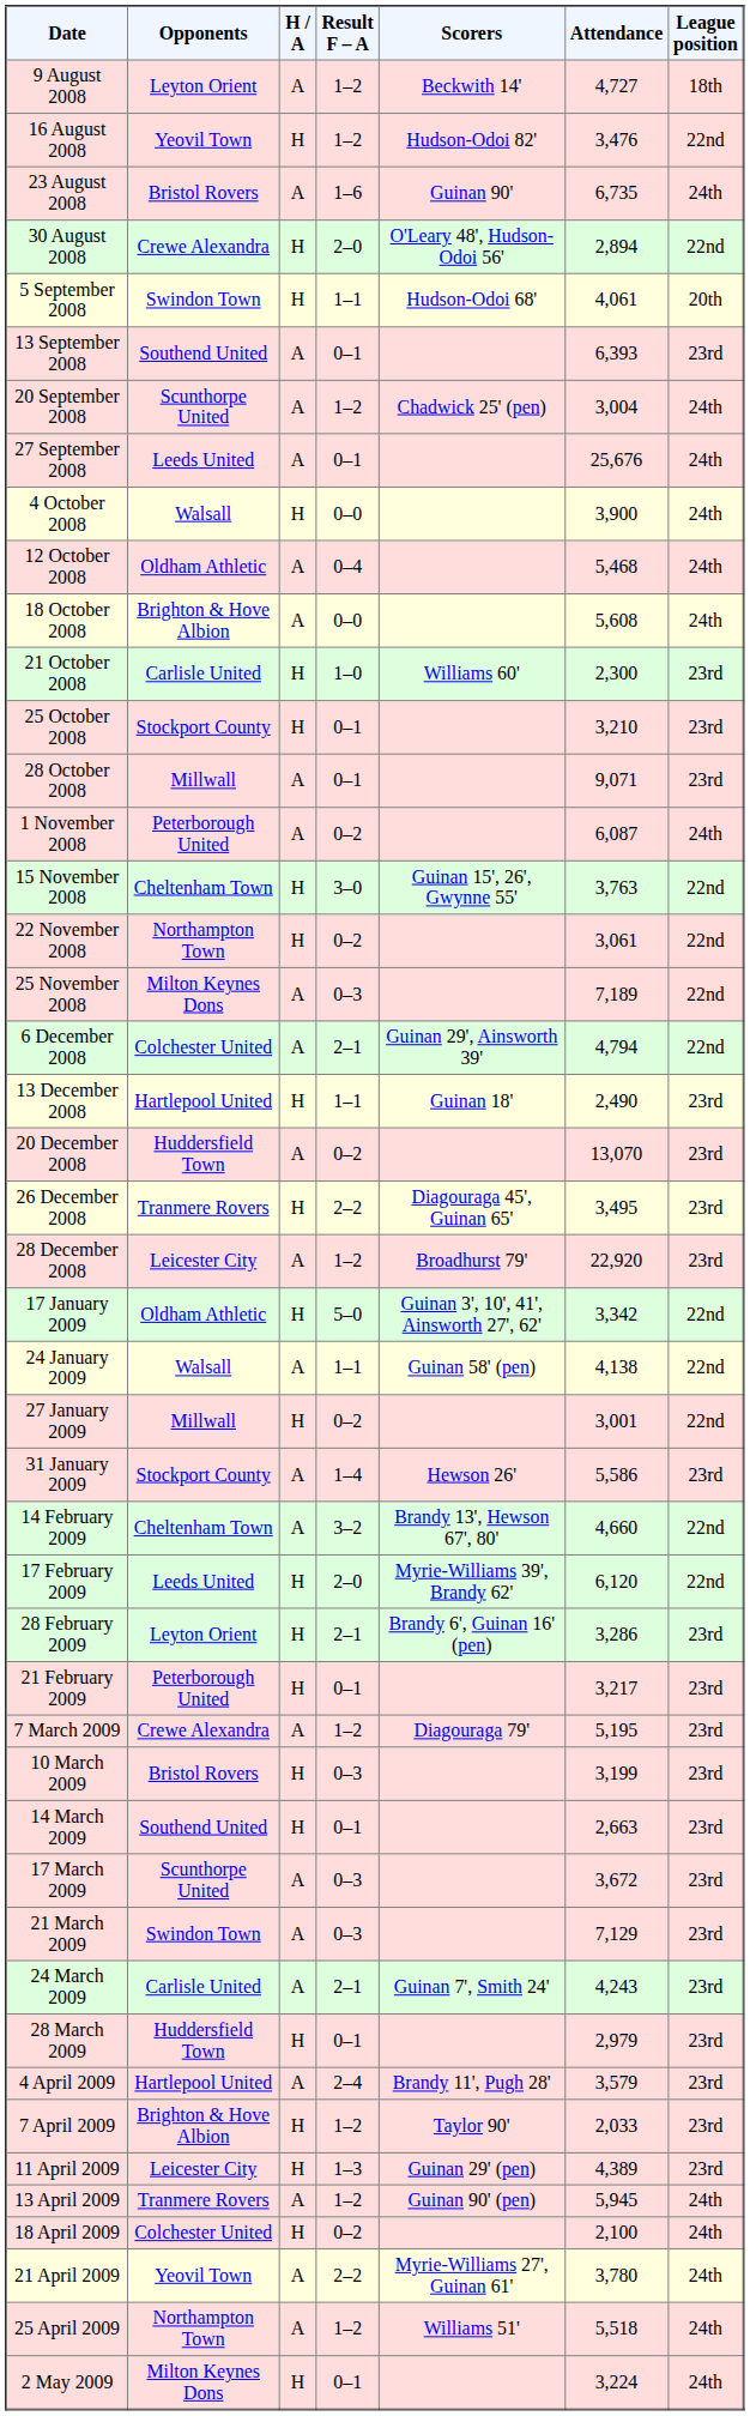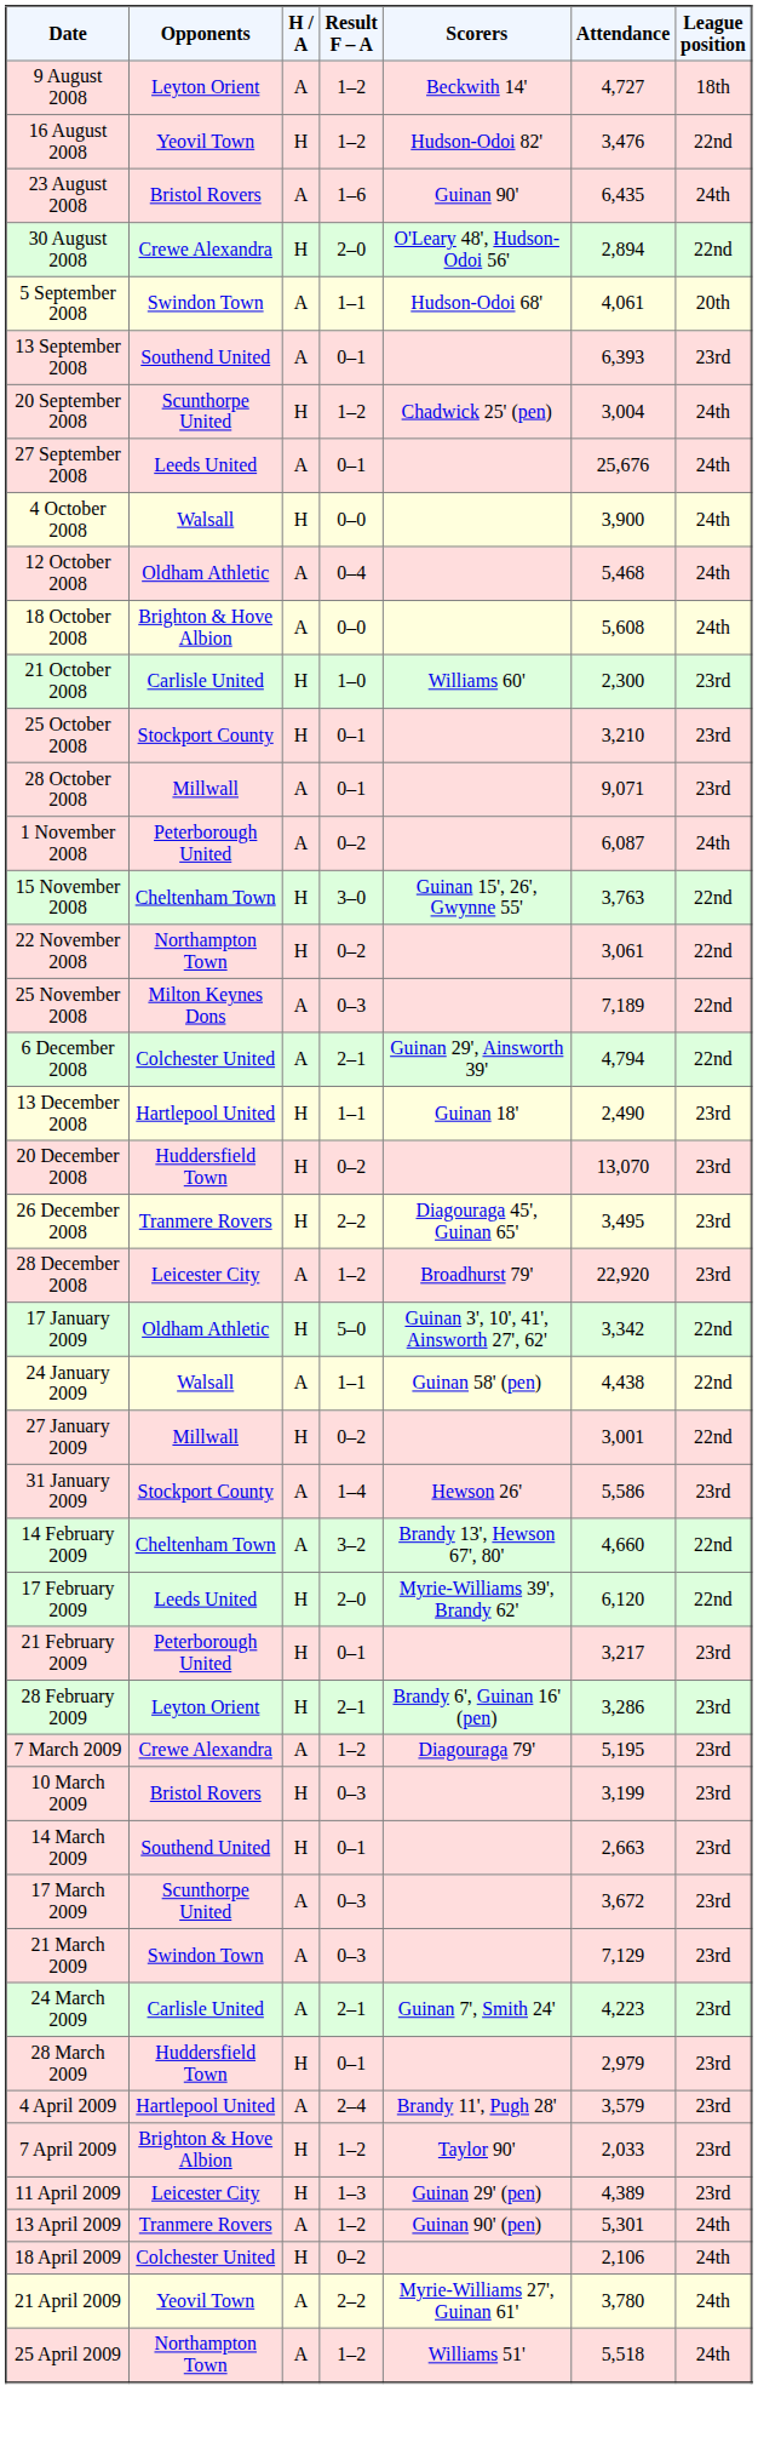23 August 2008 | Attendance: 6,735 -> 6,435
5 September 2008 | H / A: H -> A
20 September 2008 | H / A: A -> H
20 December 2008 | H / A: A -> H
24 January 2009 | Attendance: 4,138 -> 4,438
rows swapped: 21 February 2009 <-> 28 February 2009
24 March 2009 | Attendance: 4,243 -> 4,223
13 April 2009 | Attendance: 5,945 -> 5,301
18 April 2009 | Attendance: 2,100 -> 2,106
- row: 2 May 2009 | Milton Keynes Dons | H | 0–1 | 3,224 | 24th
